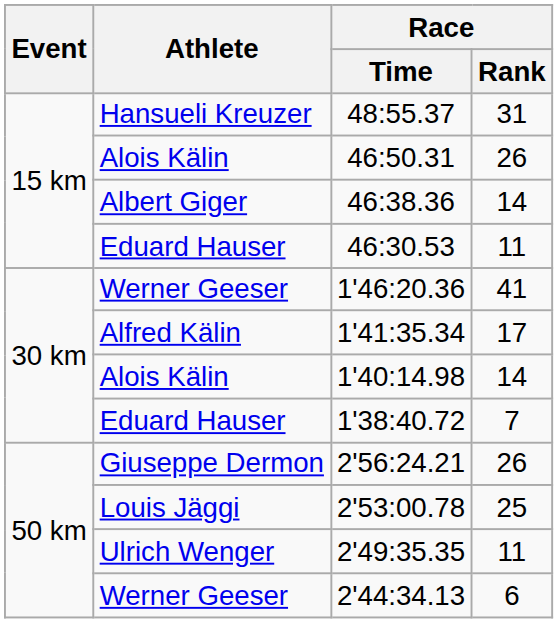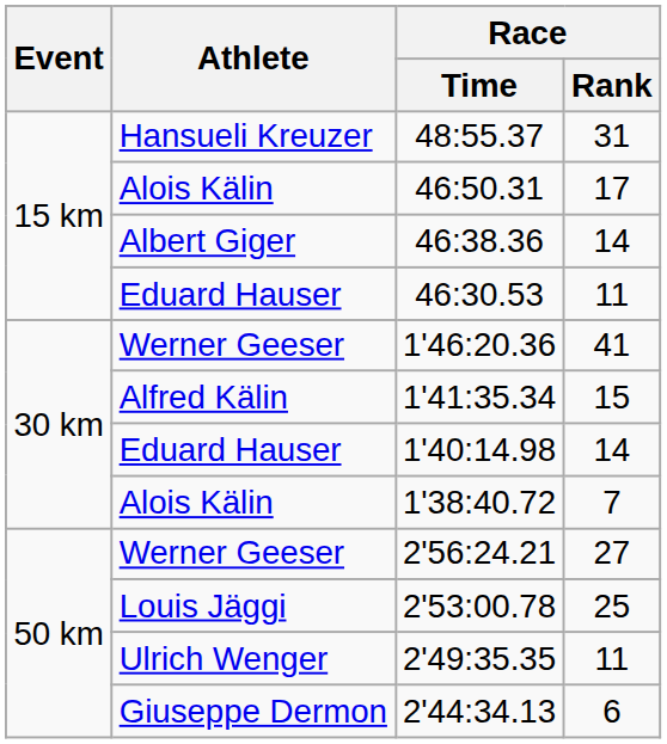46:50.31 | Race / Rank: 26 -> 17
1'41:35.34 | Race / Rank: 17 -> 15
1'40:14.98 | Athlete: Alois Kälin -> Eduard Hauser
1'38:40.72 | Athlete: Eduard Hauser -> Alois Kälin
2'56:24.21 | Athlete: Giuseppe Dermon -> Werner Geeser
2'56:24.21 | Race / Rank: 26 -> 27
2'44:34.13 | Athlete: Werner Geeser -> Giuseppe Dermon
